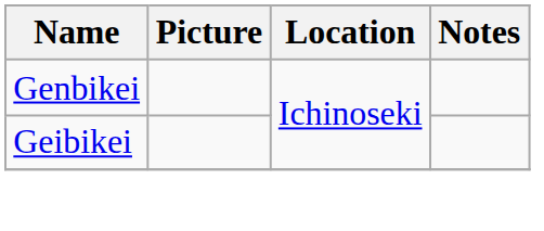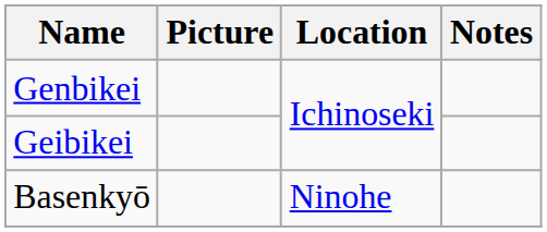+ row: Basenkyō | Ninohe
